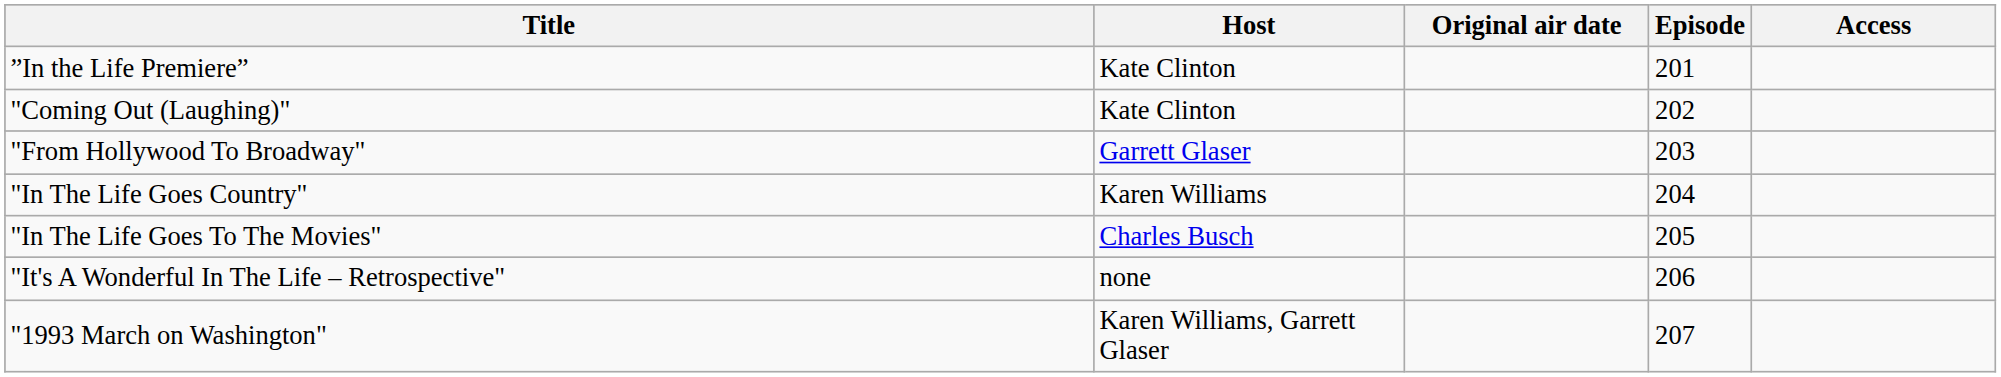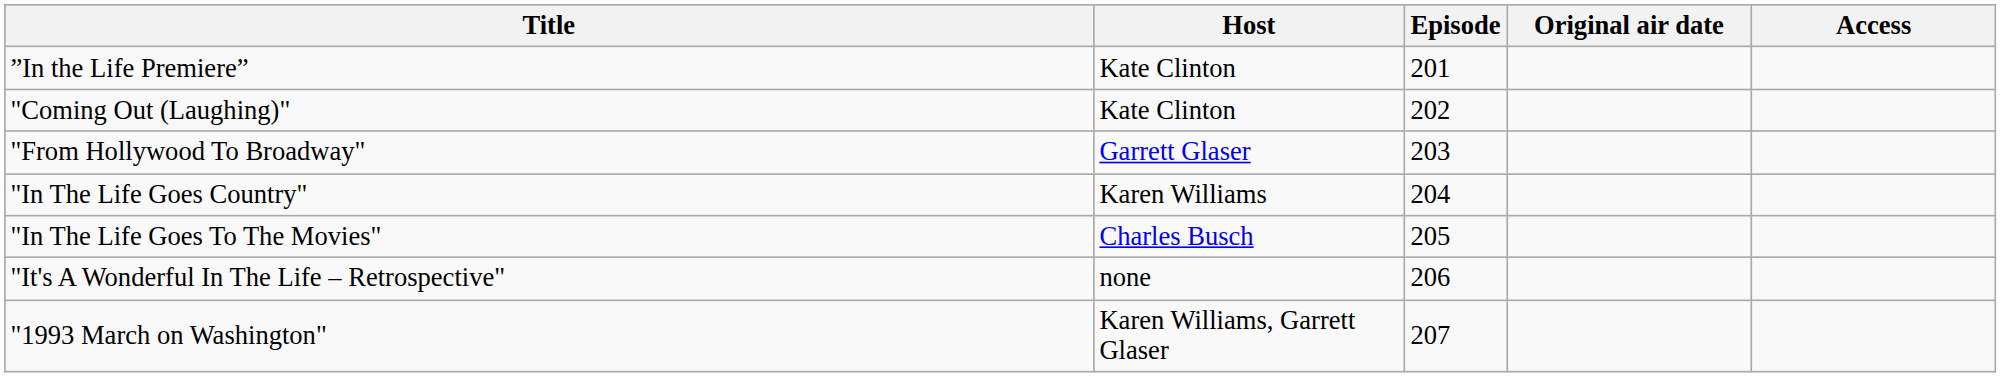columns swapped: Original air date <-> Episode
